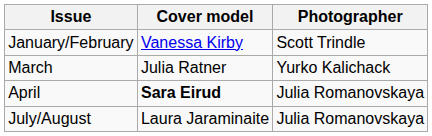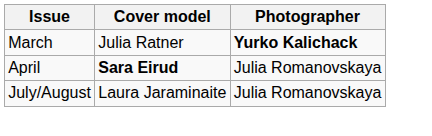- row: January/February | Vanessa Kirby | Scott Trindle
March | Photographer: normal -> bold
